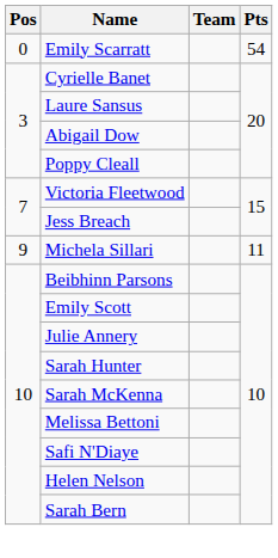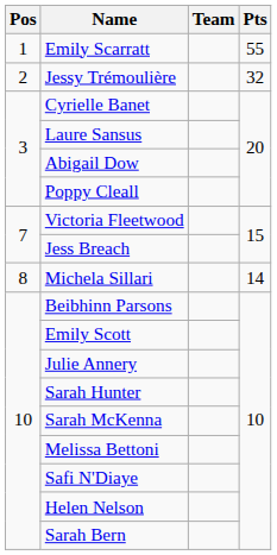Emily Scarratt | Pos: 0 -> 1
Emily Scarratt | Pts: 54 -> 55
+ row: 2 | Jessy Trémoulière | 32
Michela Sillari | Pos: 9 -> 8
Michela Sillari | Pts: 11 -> 14
